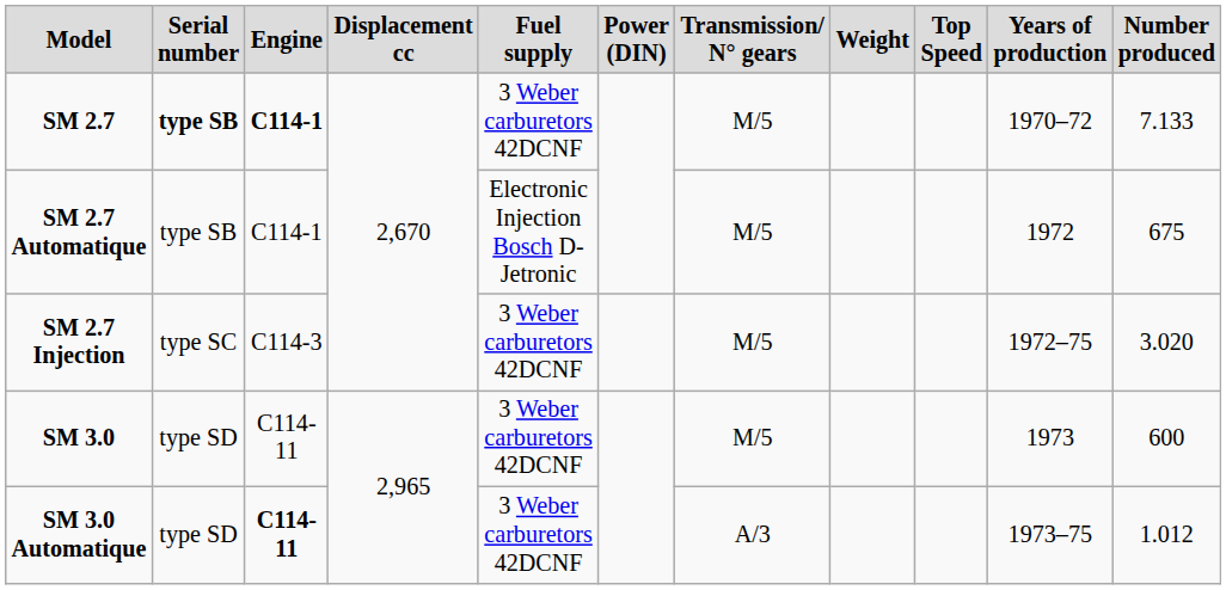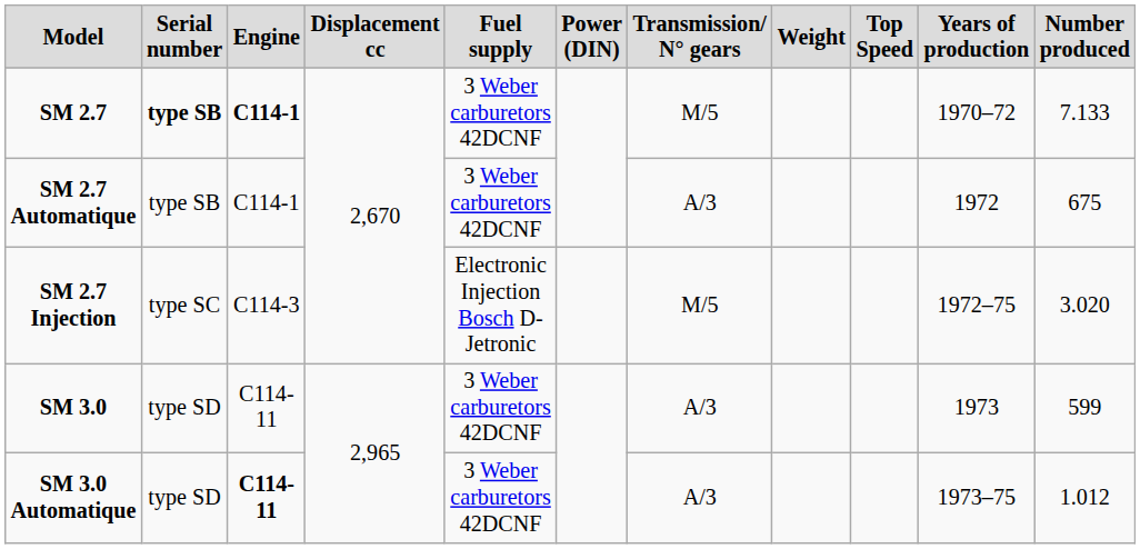SM 2.7 Automatique | column 5: Electronic Injection Bosch D-Jetronic -> 3 Weber carburetors 42DCNF
SM 2.7 Automatique | column 7: M/5 -> A/3
SM 2.7 Injection | column 5: 3 Weber carburetors 42DCNF -> Electronic Injection Bosch D-Jetronic
SM 3.0 | column 7: M/5 -> A/3
SM 3.0 | column 11: 600 -> 599
